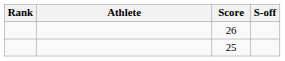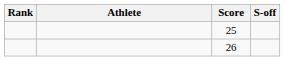rows swapped: 26 <-> 25
